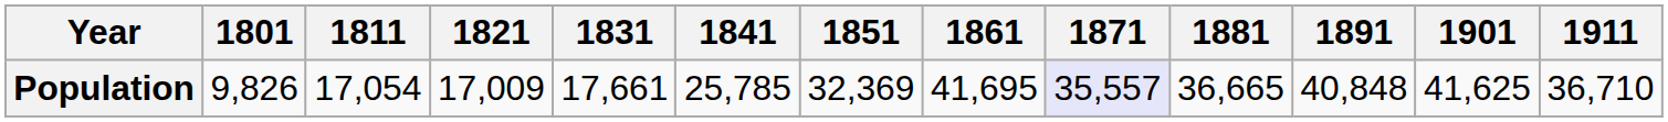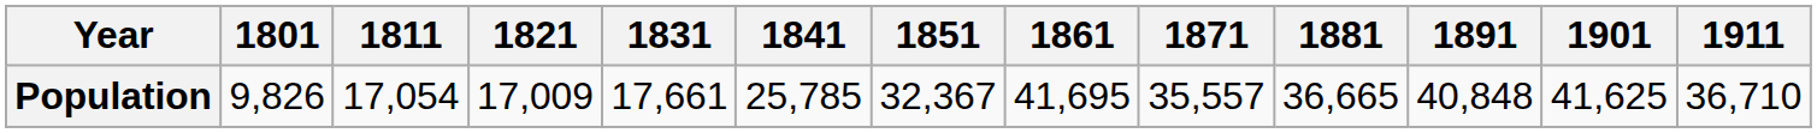Population | 1851: 32,369 -> 32,367
Population | 1871: lavender background -> no background
